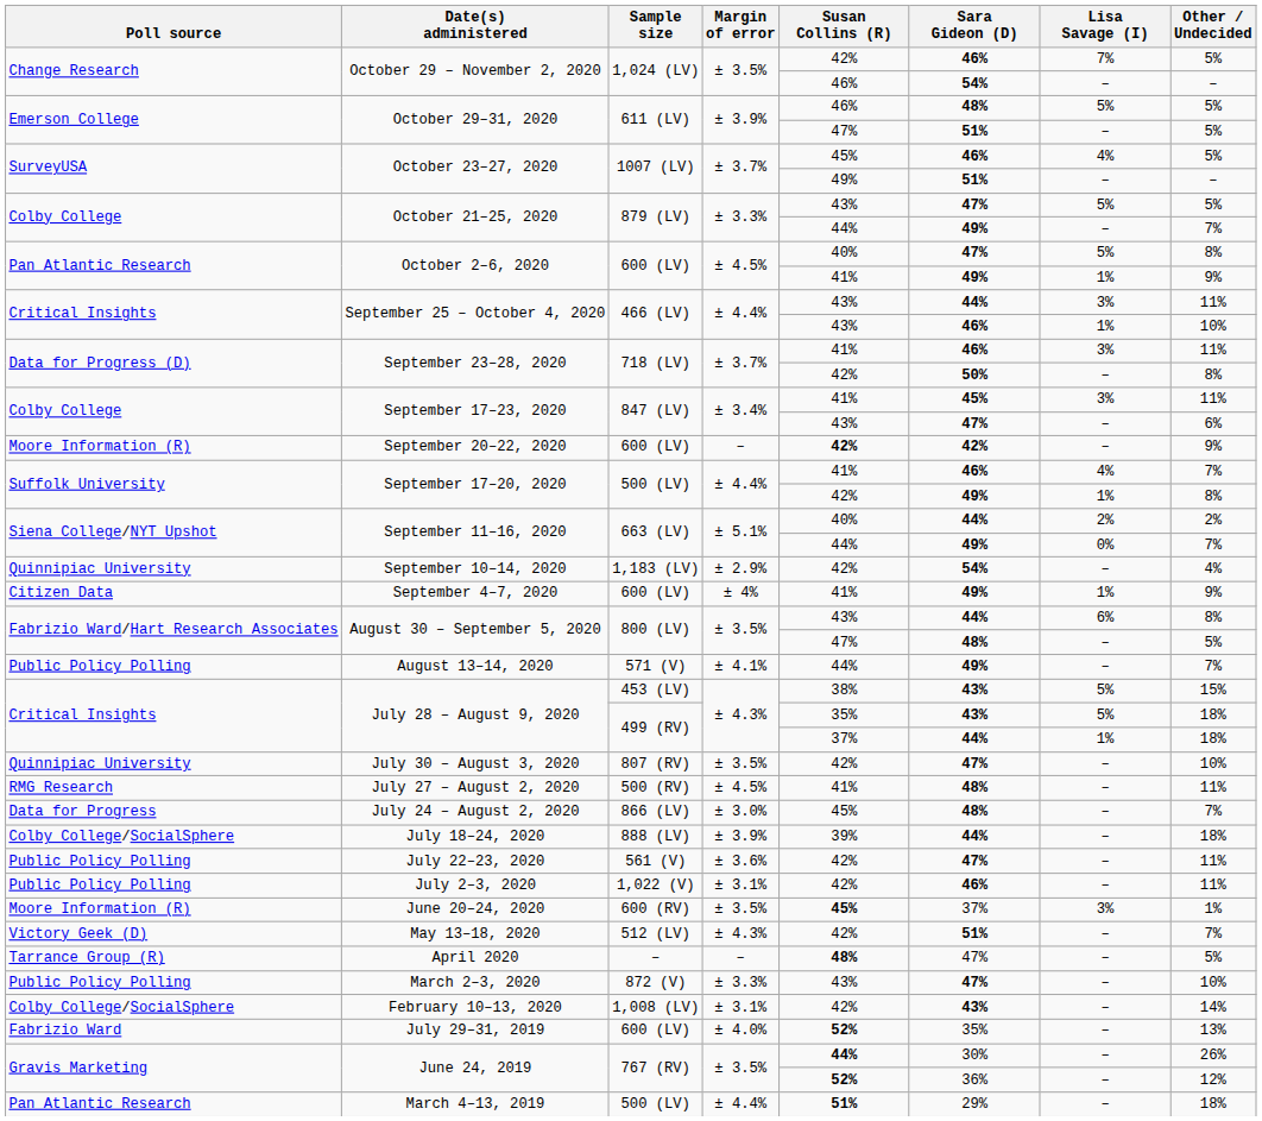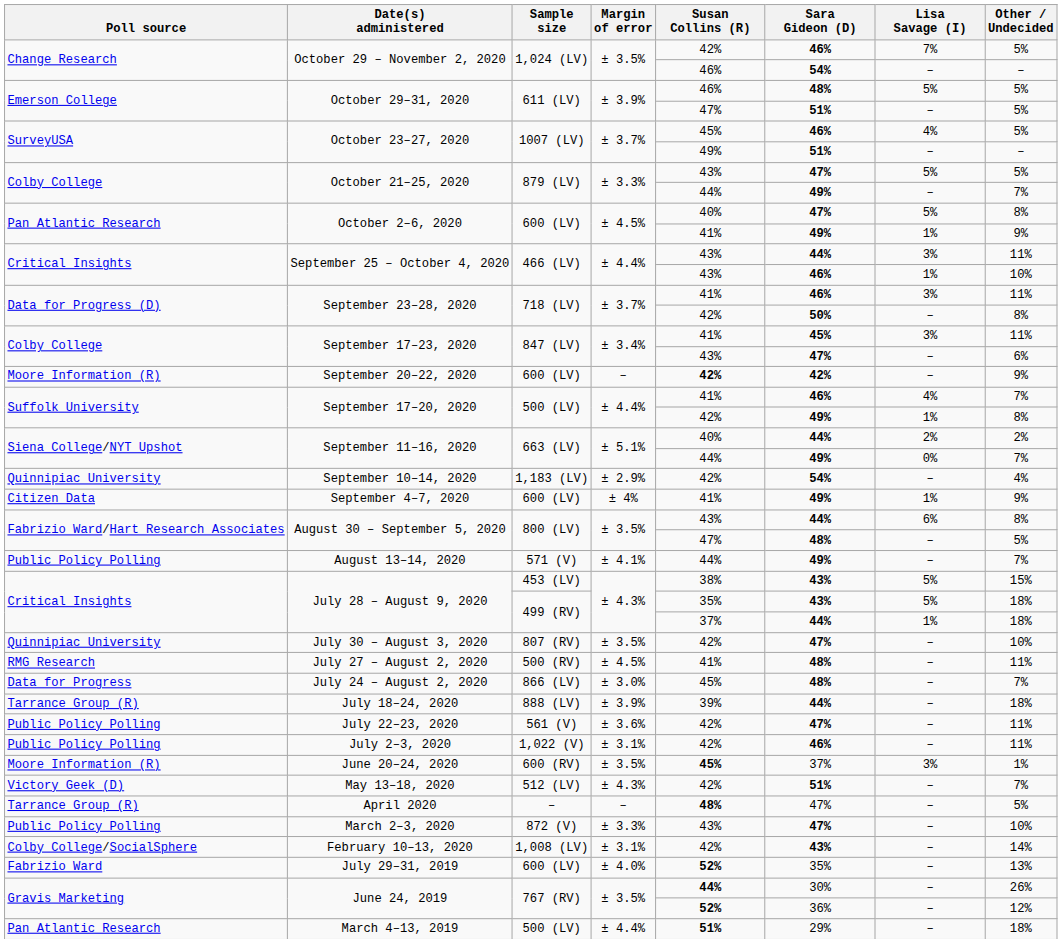July 18–24, 2020 | Poll source: Colby College/SocialSphere -> Tarrance Group (R)
